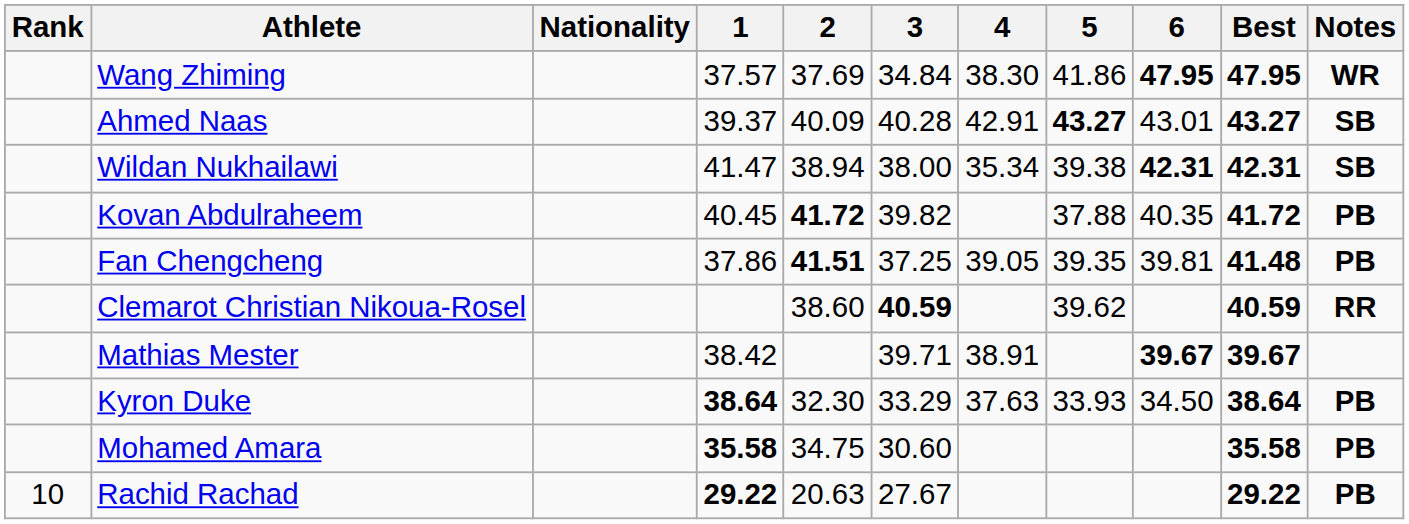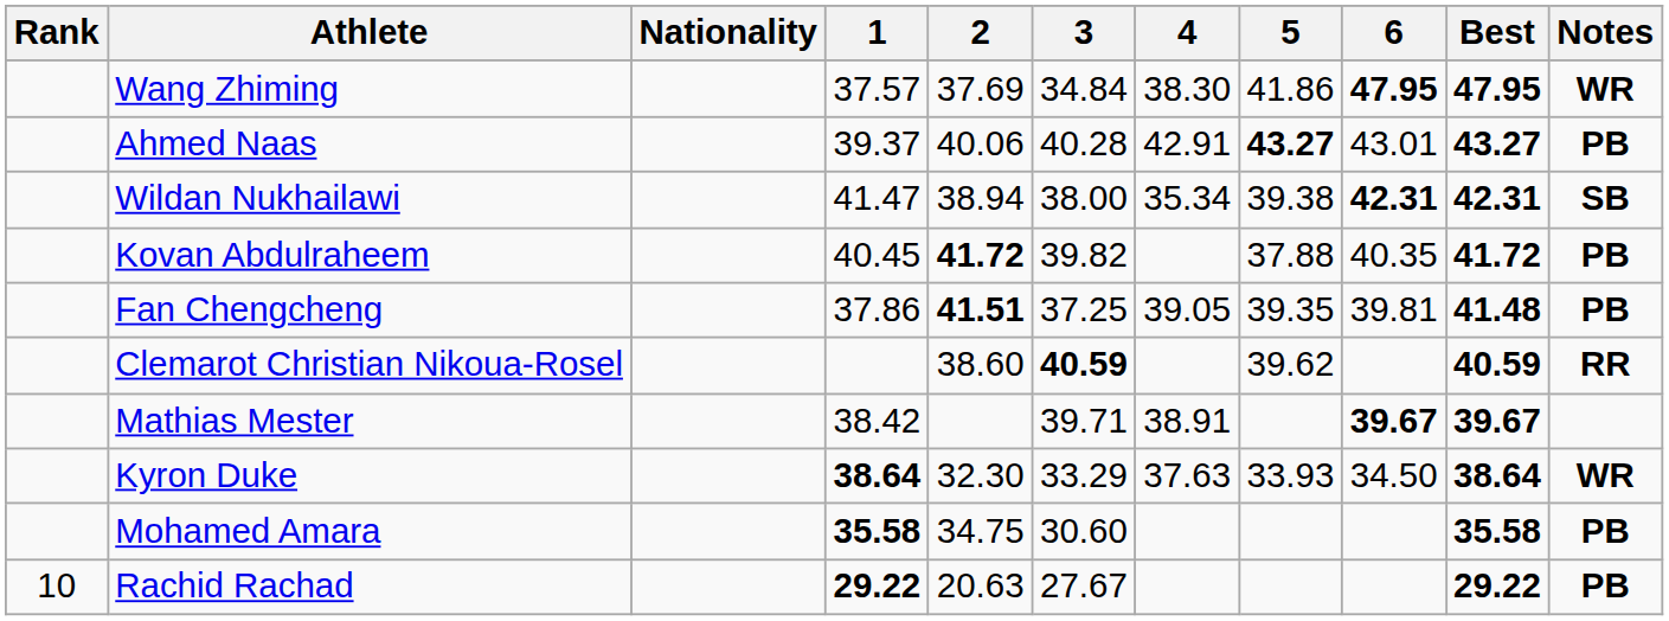Ahmed Naas | 2: 40.09 -> 40.06
Ahmed Naas | Notes: SB -> PB
Kyron Duke | Notes: PB -> WR
